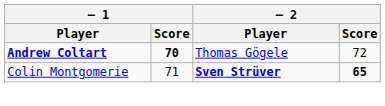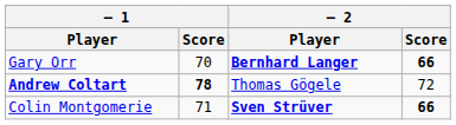+ row: Gary Orr | 70 | Bernhard Langer | 66
Andrew Coltart | – 1 / Score: 70 -> 78
Colin Montgomerie | – 2 / Score: 65 -> 66
